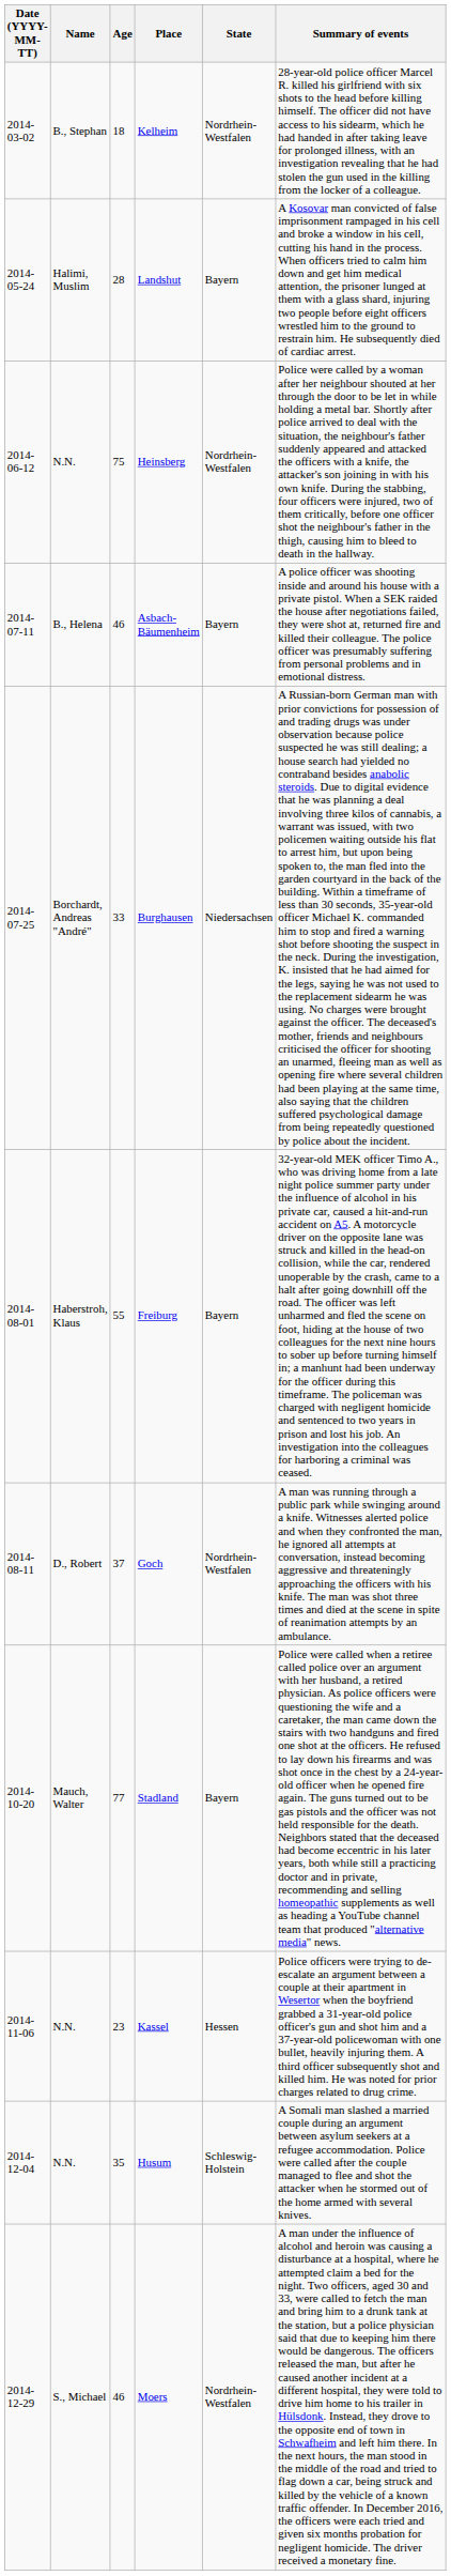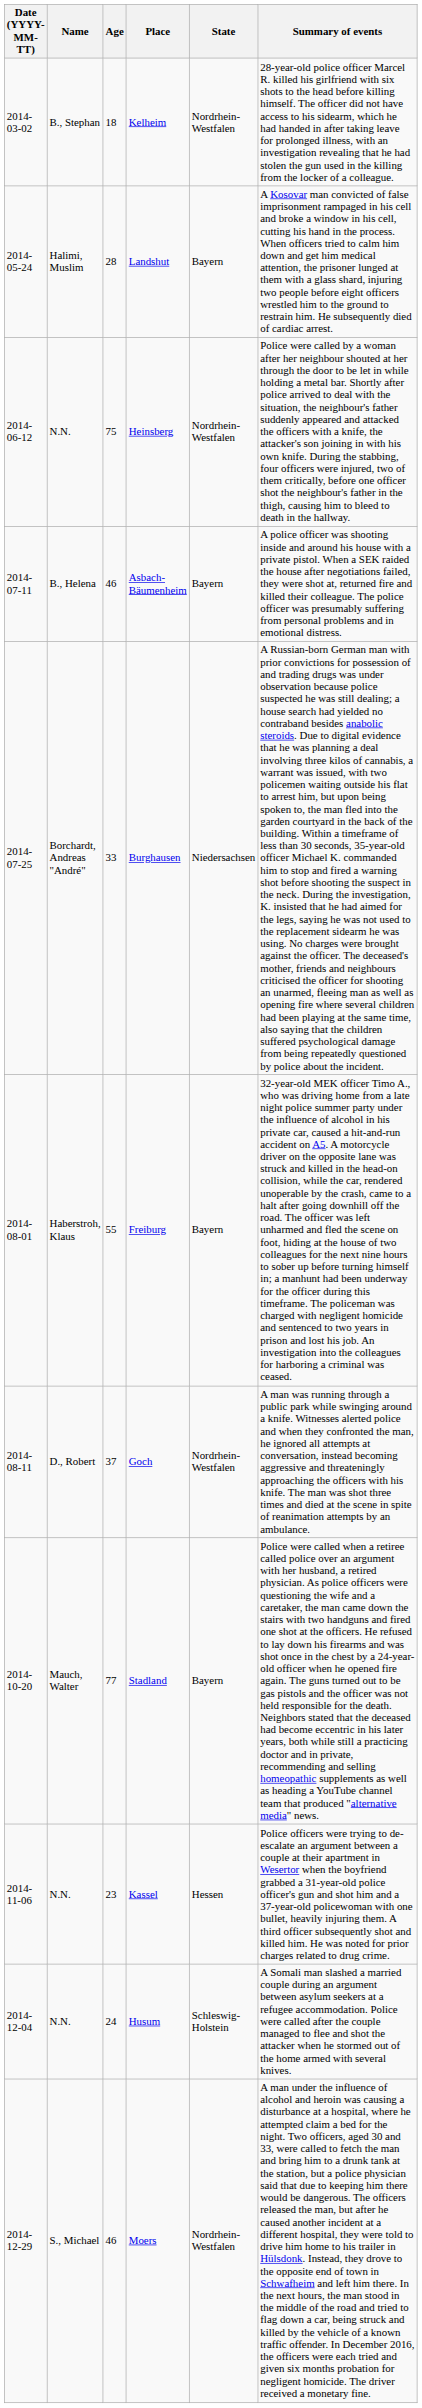Husum | Age: 35 -> 24
